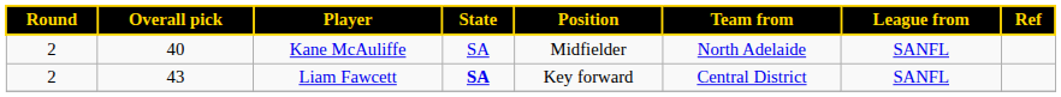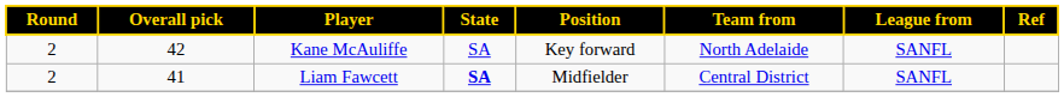Kane McAuliffe | Overall pick: 40 -> 42
Kane McAuliffe | Position: Midfielder -> Key forward
Liam Fawcett | Overall pick: 43 -> 41
Liam Fawcett | Position: Key forward -> Midfielder
